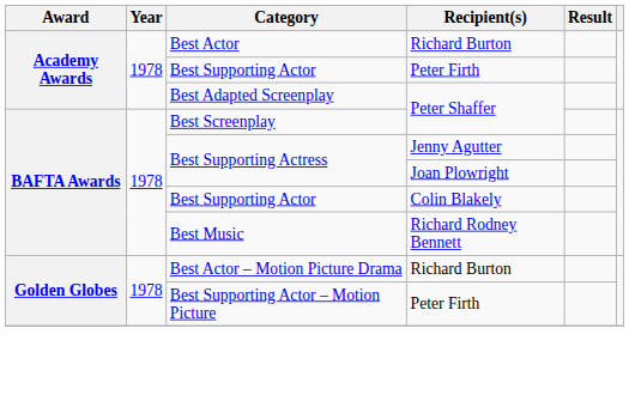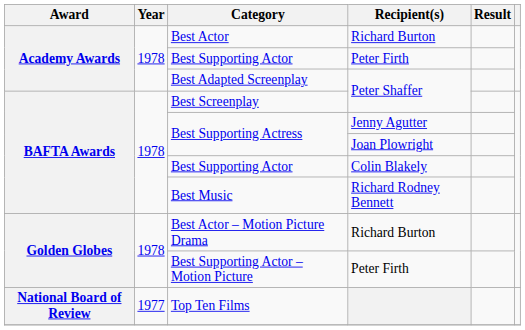+ row: National Board of Review | 1977 | Top Ten Films
